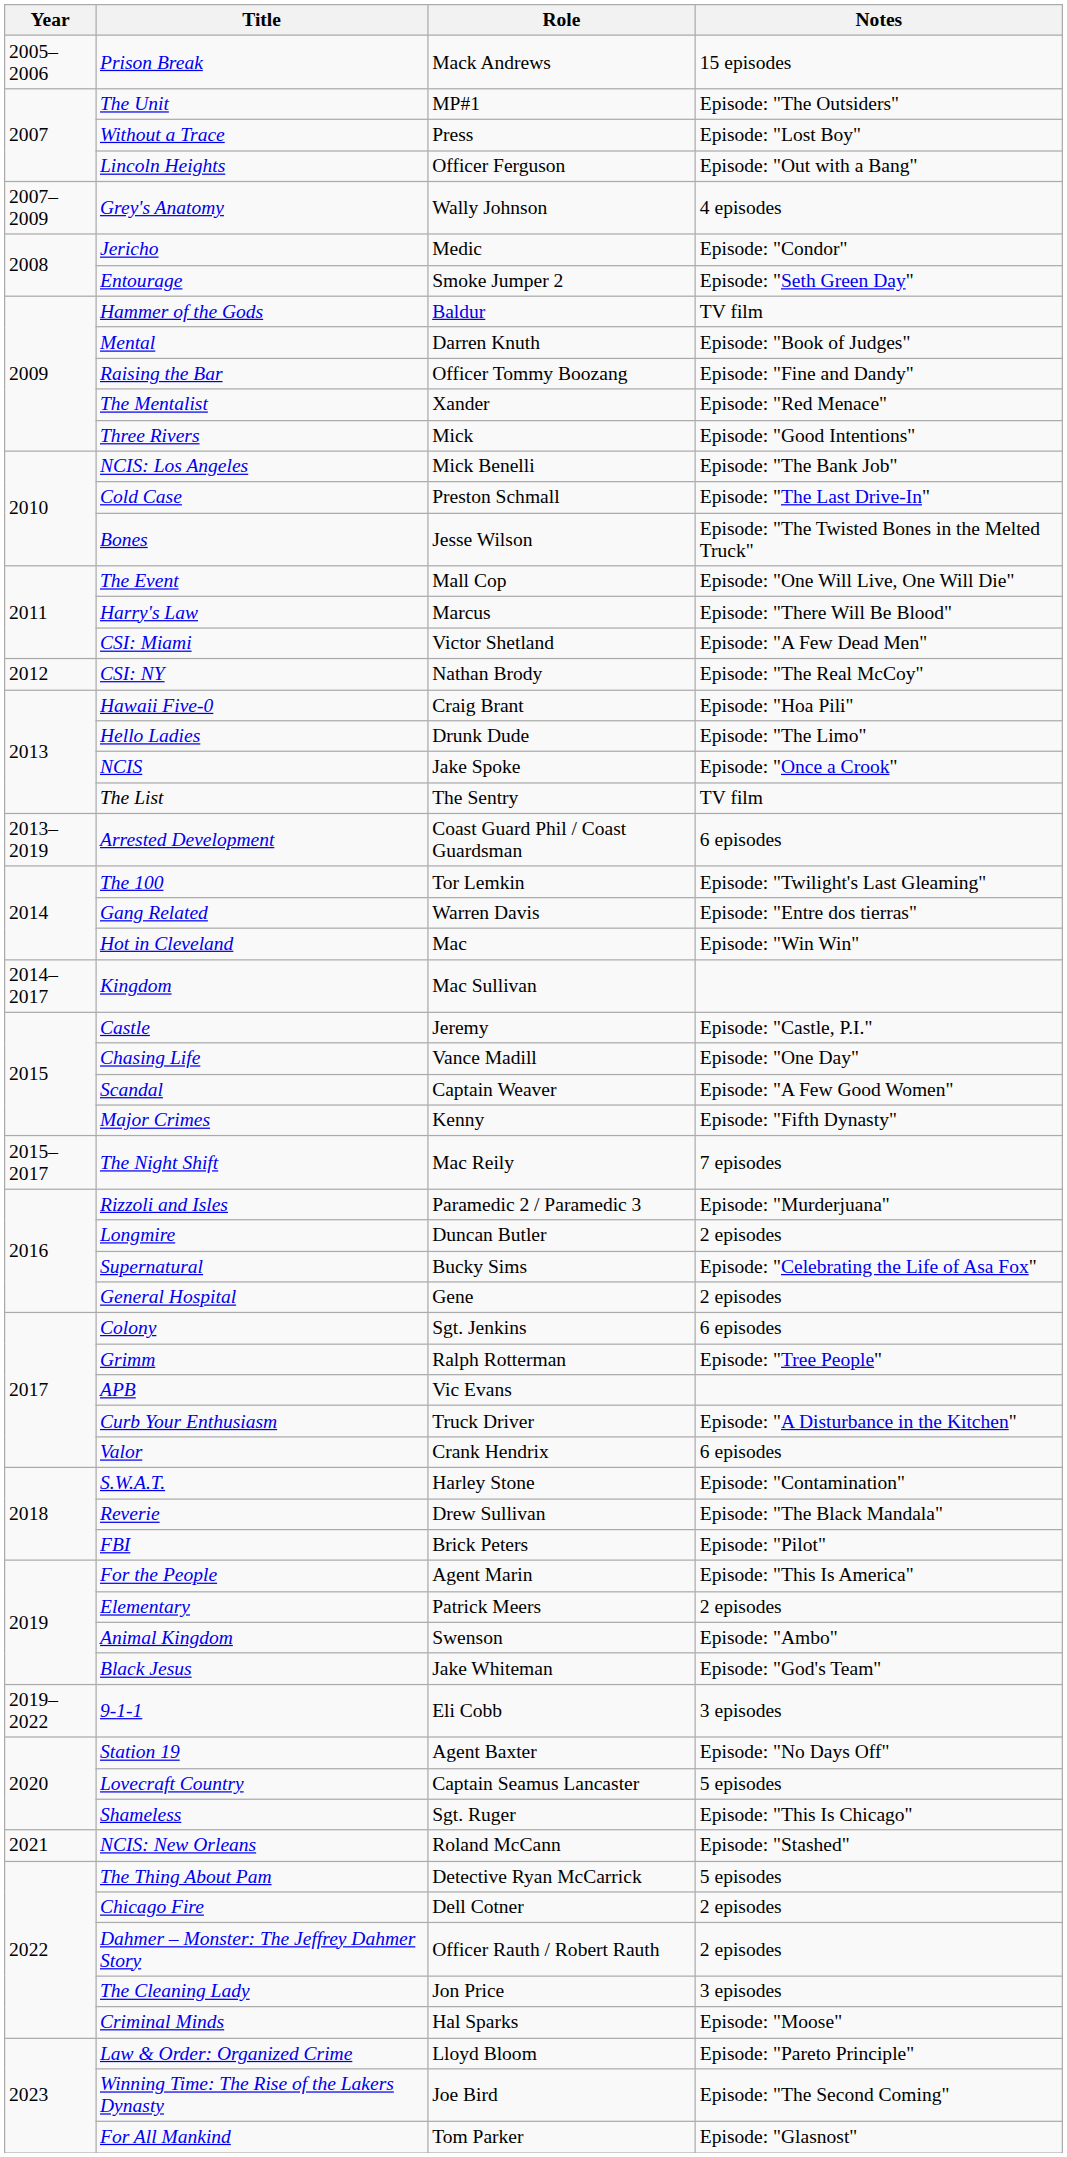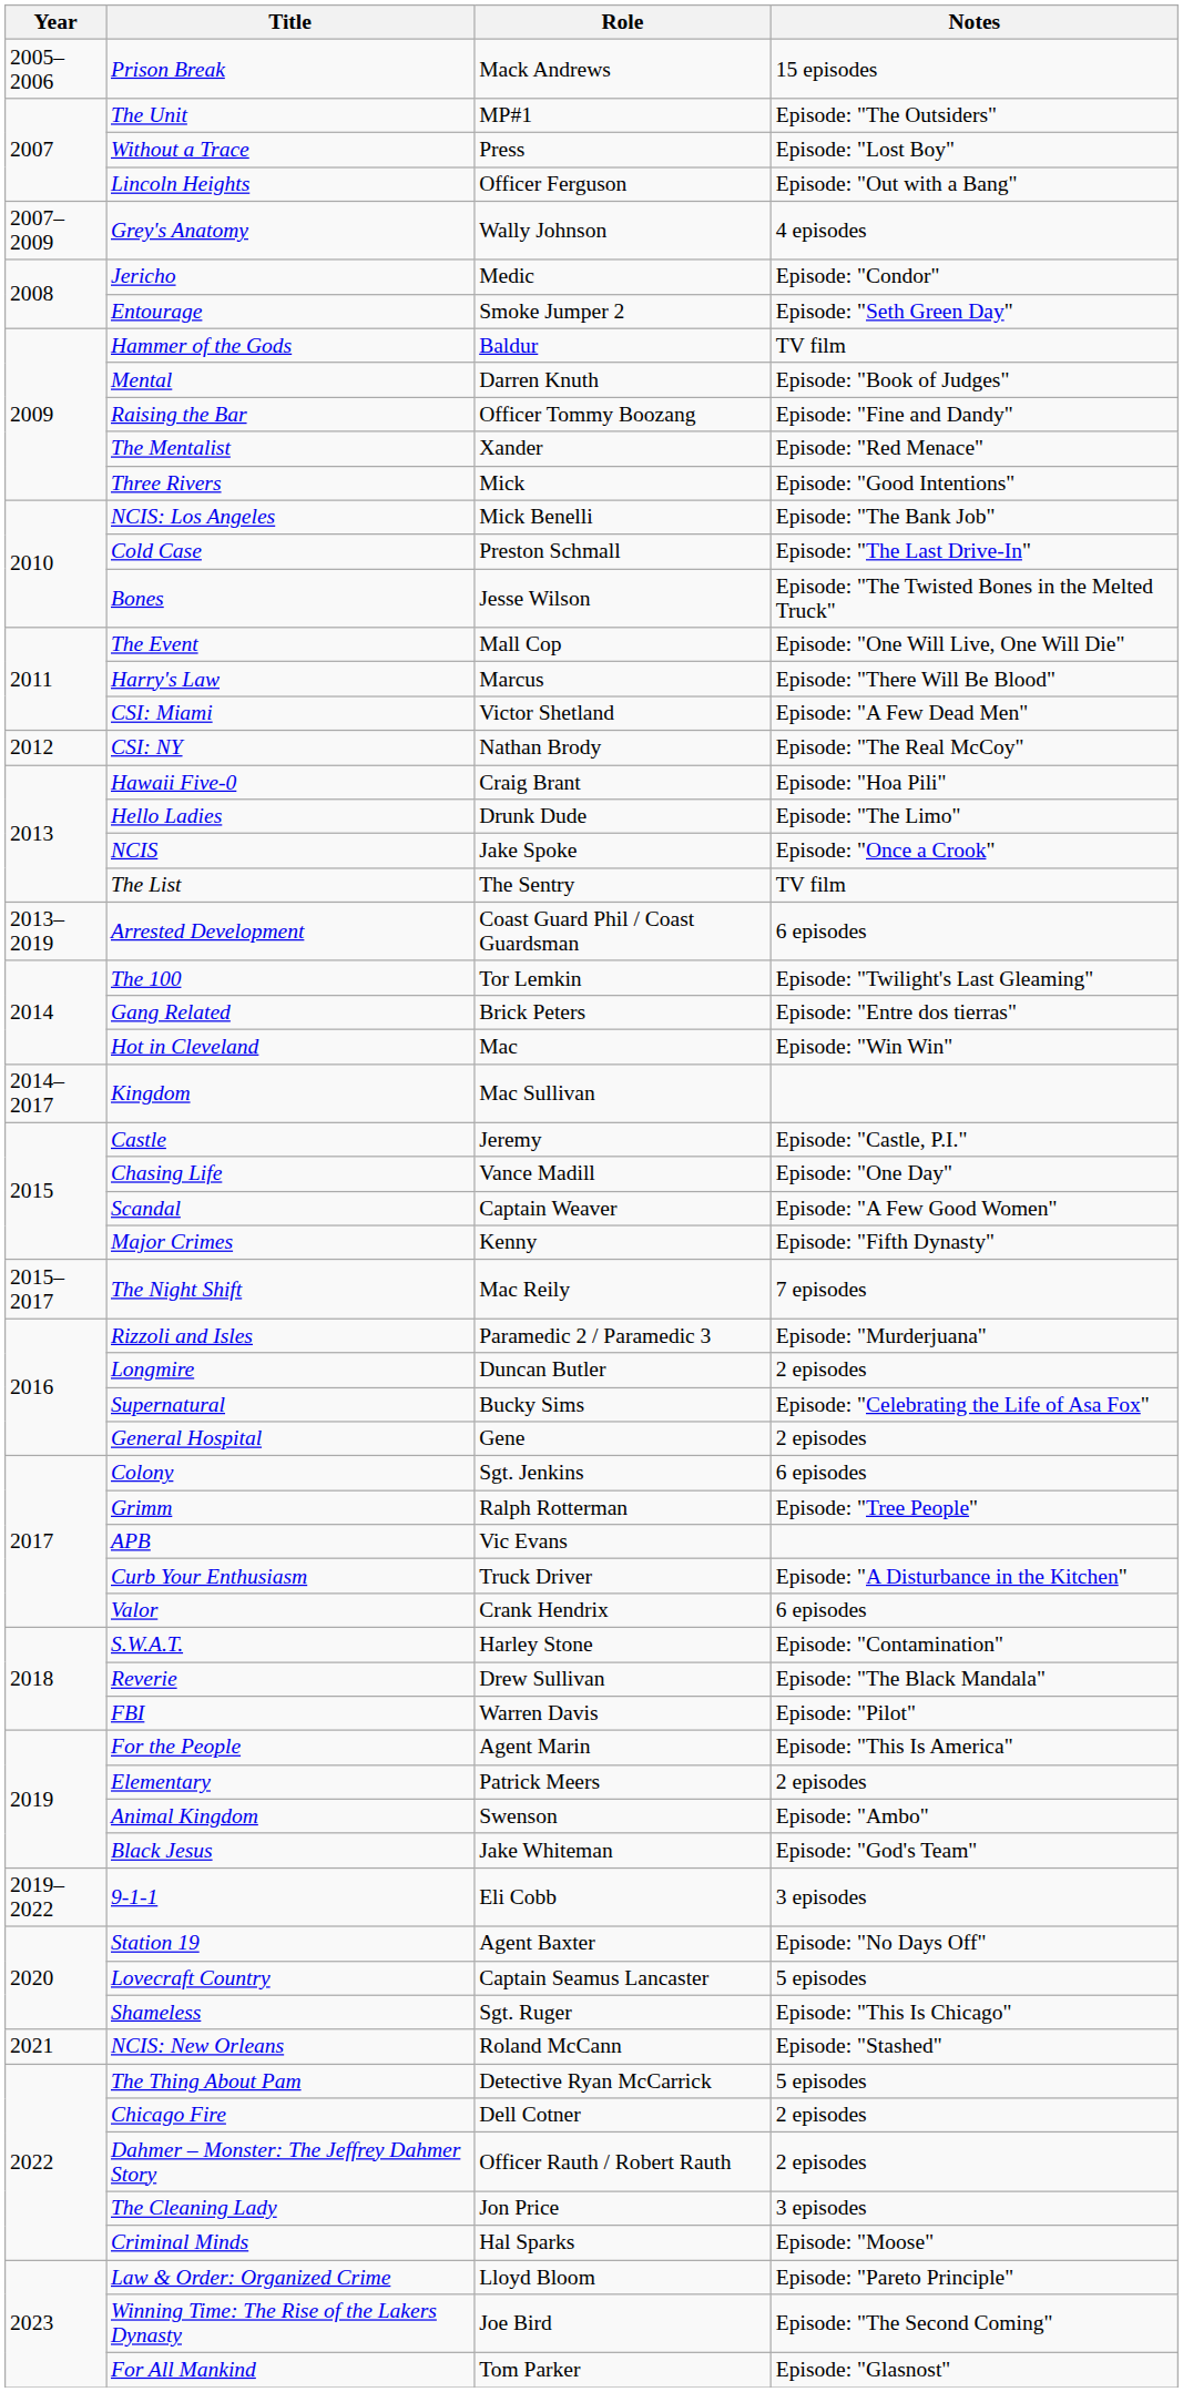Gang Related | Role: Warren Davis -> Brick Peters
FBI | Role: Brick Peters -> Warren Davis
